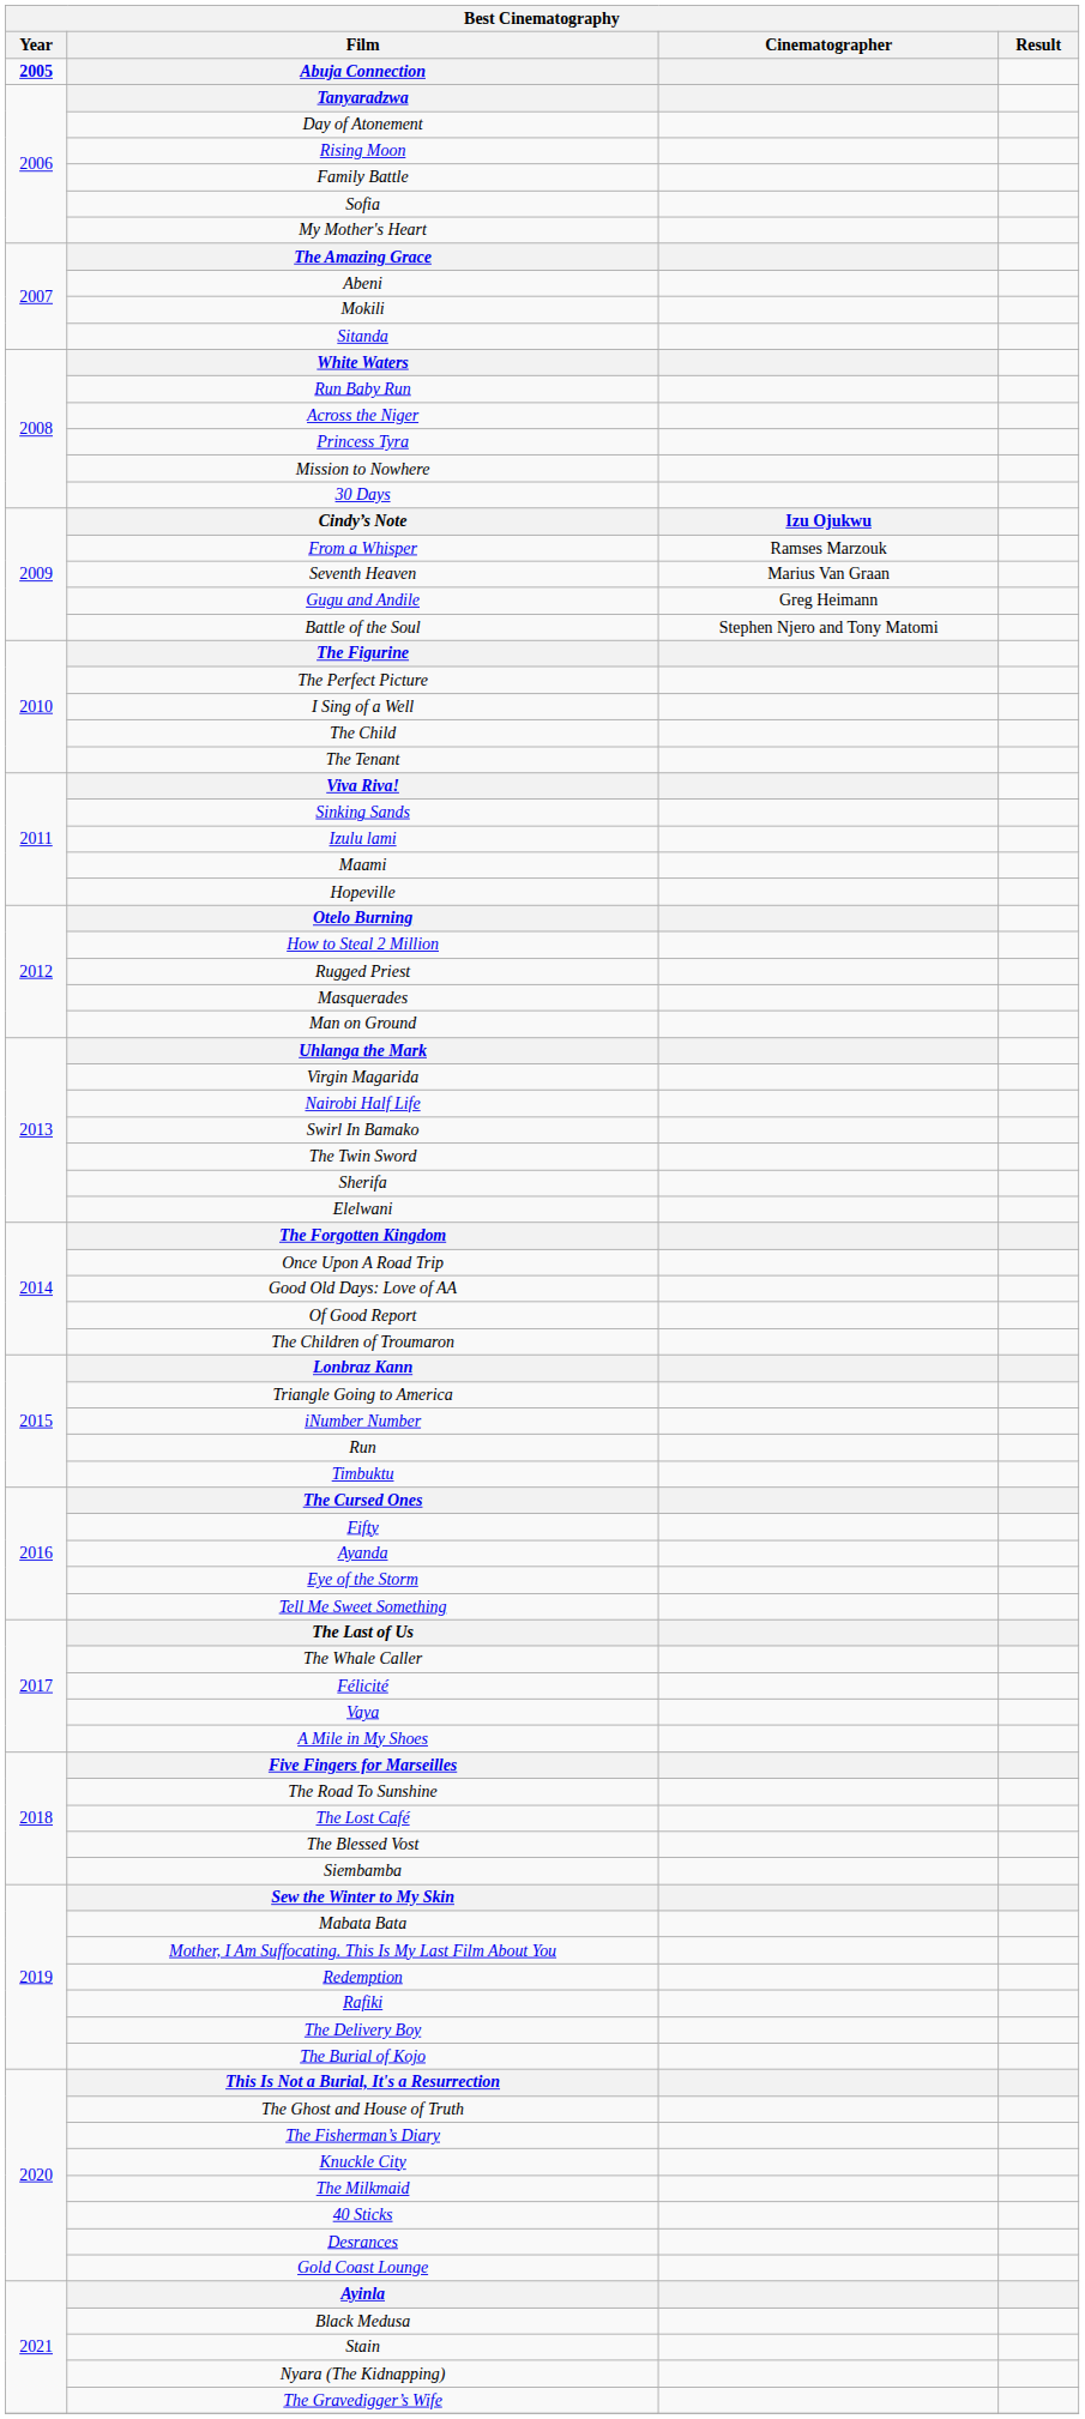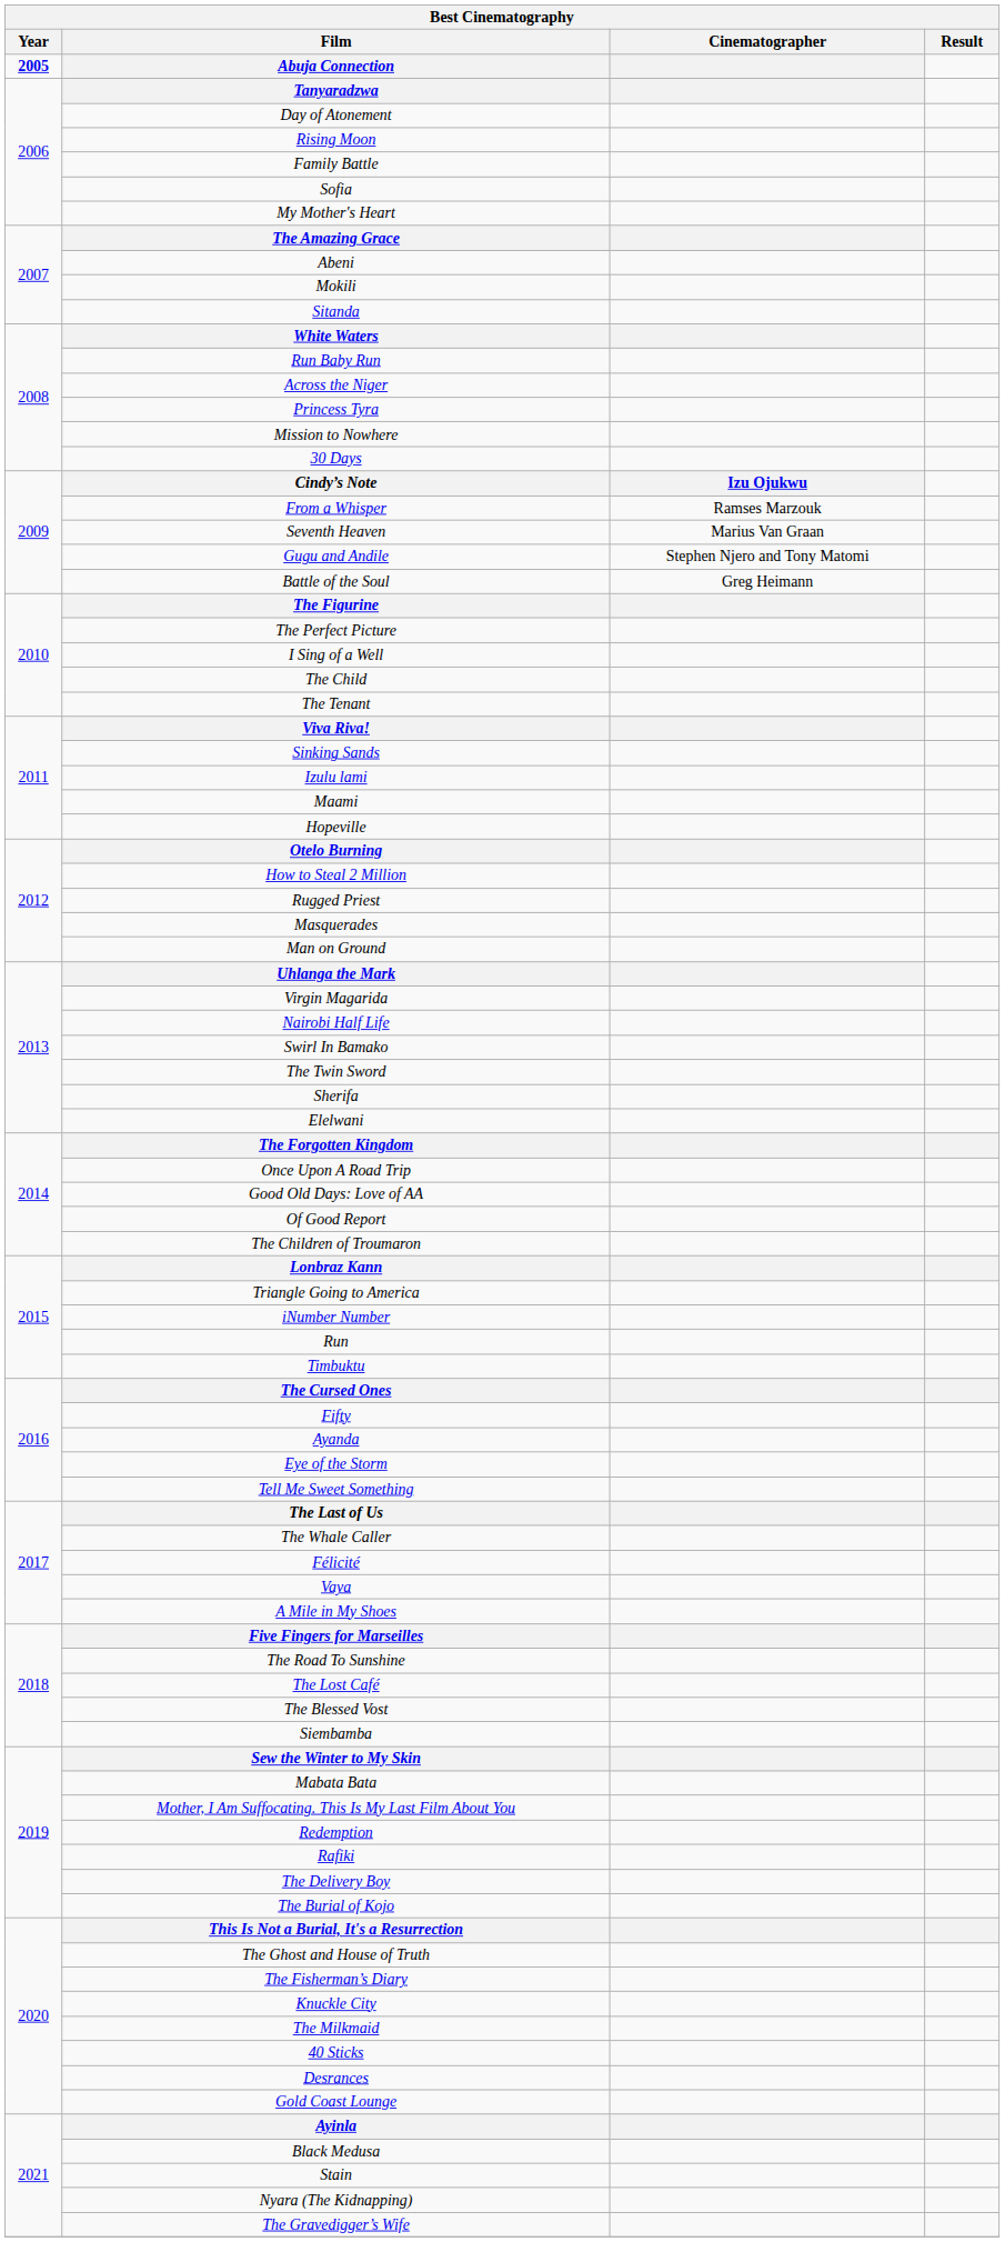Gugu and Andile | Cinematographer: Greg Heimann -> Stephen Njero and Tony Matomi
Battle of the Soul | Cinematographer: Stephen Njero and Tony Matomi -> Greg Heimann
